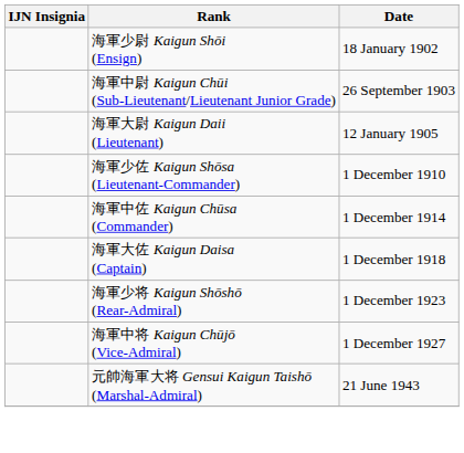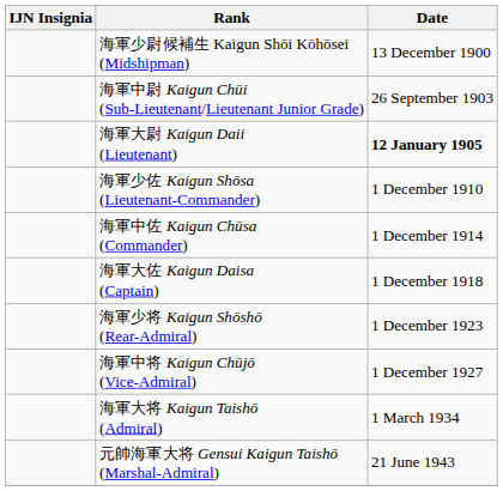+ row: 海軍少尉候補生 Kaigun Shōi Kōhōsei (Midshipman) | 13 December 1900
- row: 海軍少尉 Kaigun Shōi (Ensign) | 18 January 1902
海軍大尉 Kaigun Daii (Lieutenant) | Date: normal -> bold
+ row: 海軍大将 Kaigun Taishō (Admiral) | 1 March 1934
